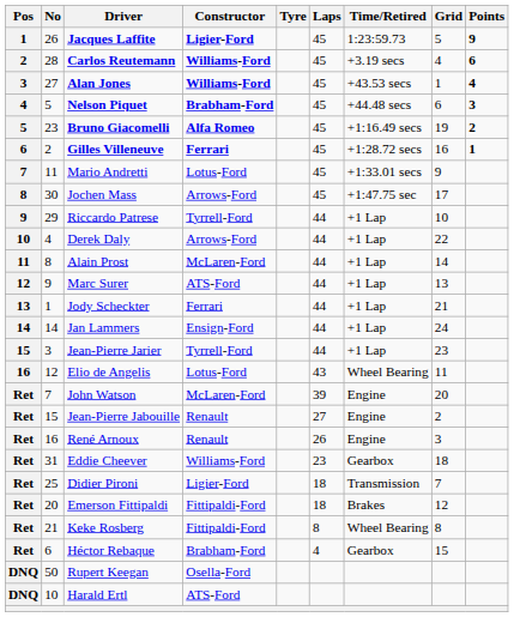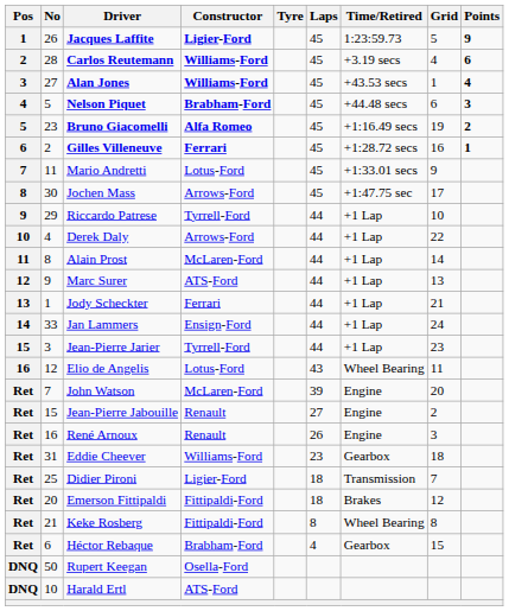Jan Lammers | No: 14 -> 33
